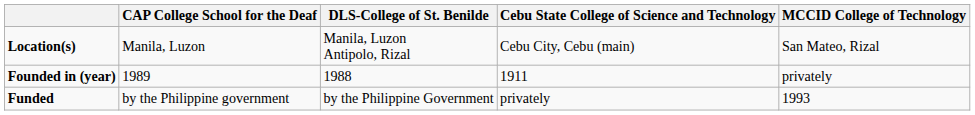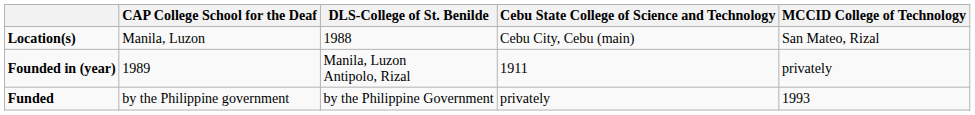Location(s) | DLS-College of St. Benilde: Manila, Luzon Antipolo, Rizal -> 1988
Founded in (year) | DLS-College of St. Benilde: 1988 -> Manila, Luzon Antipolo, Rizal
